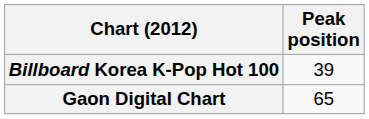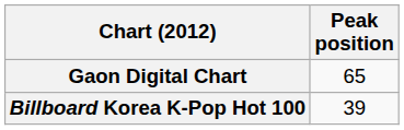rows swapped: Billboard Korea K-Pop Hot 100 <-> Gaon Digital Chart
